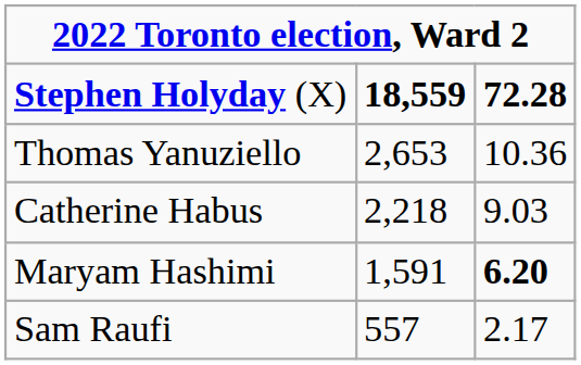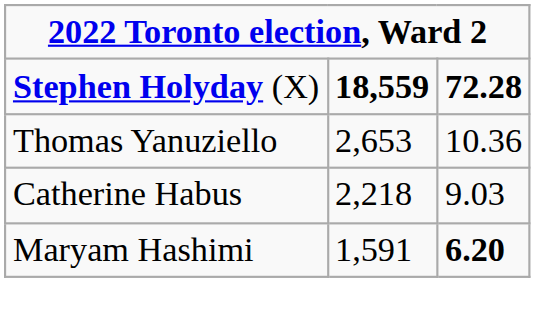- row: Sam Raufi | 557 | 2.17
